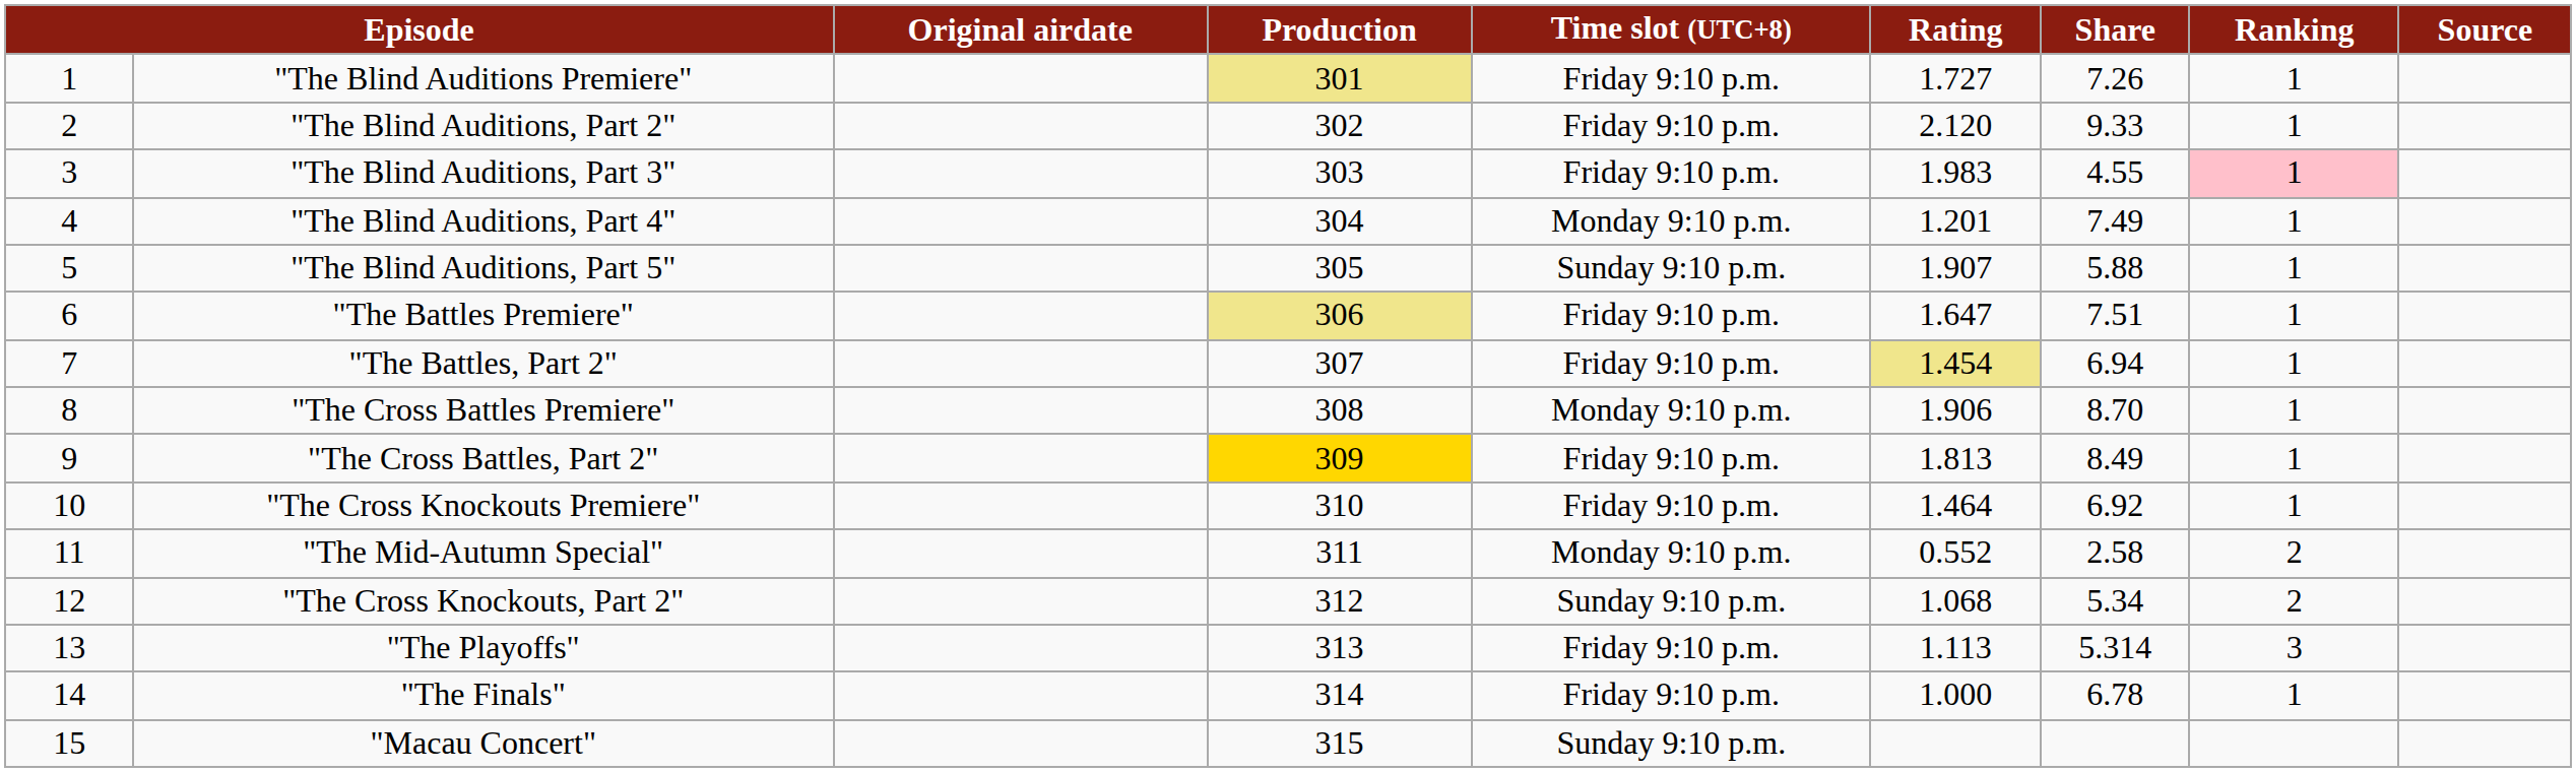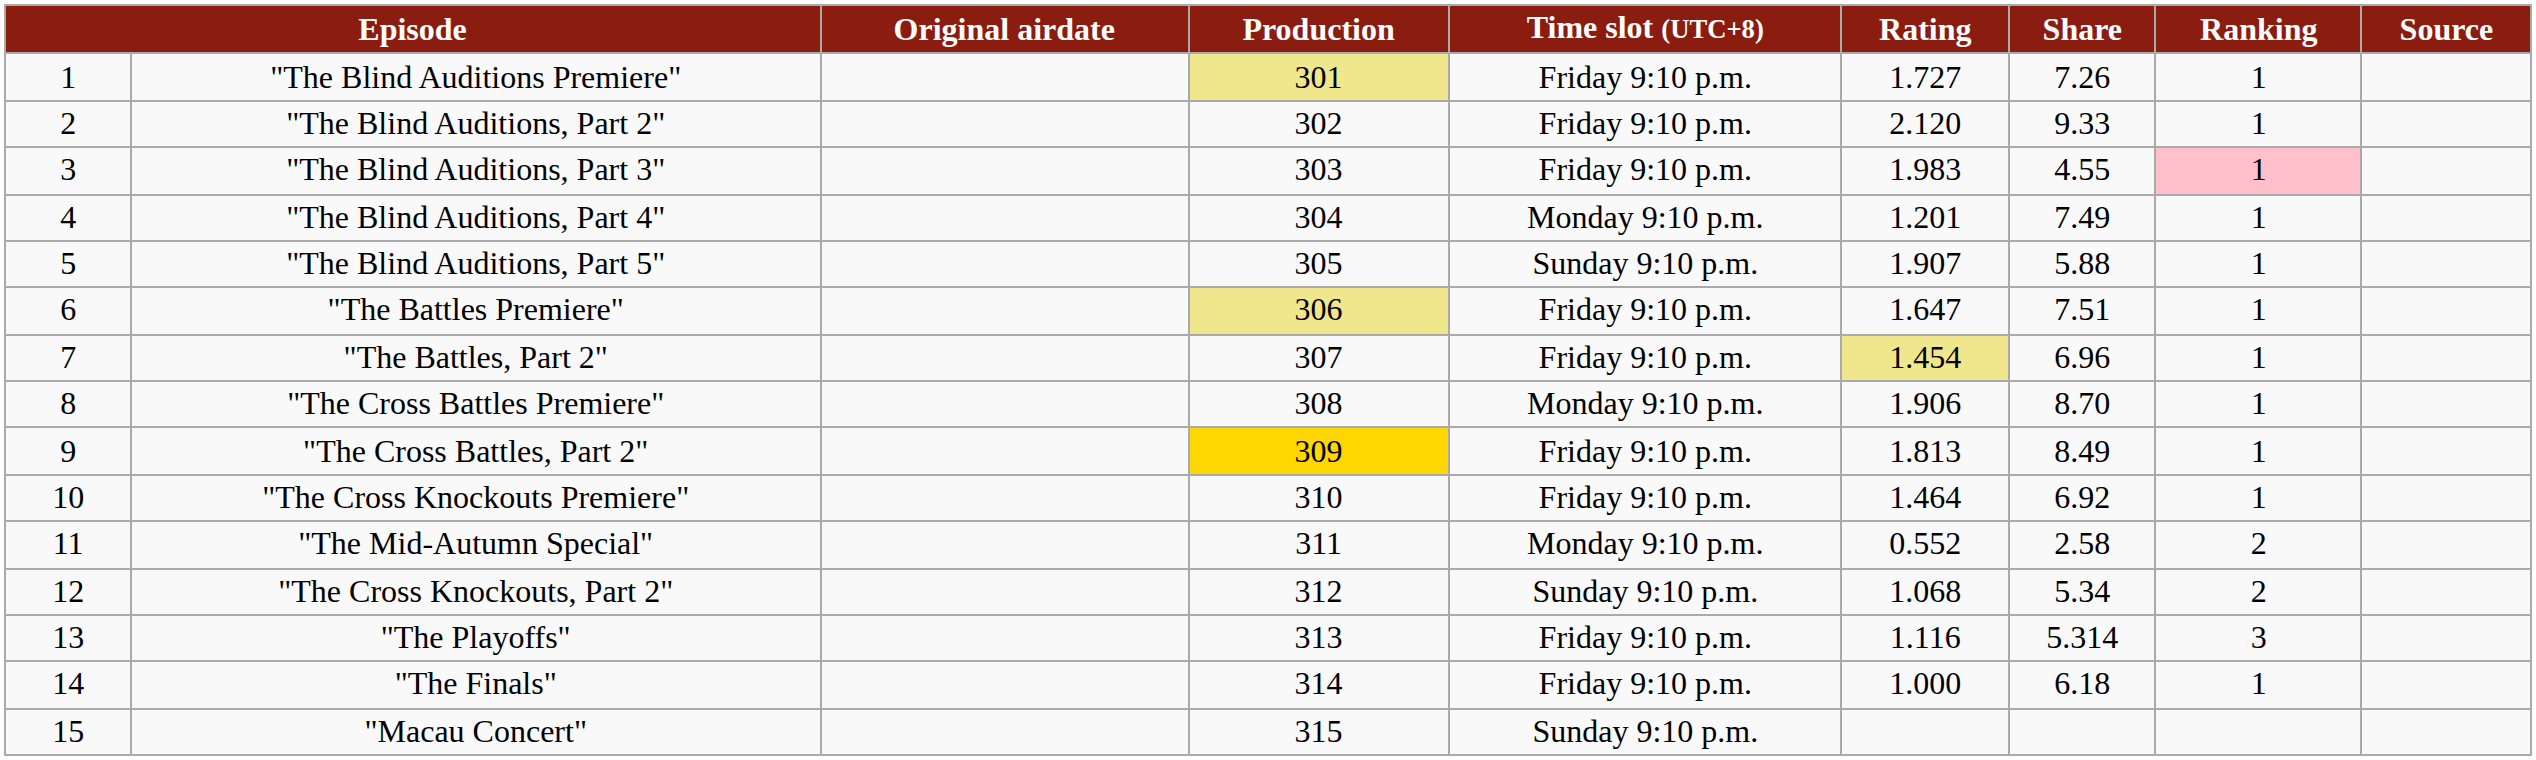"The Battles, Part 2" | Share: 6.94 -> 6.96
"The Playoffs" | Rating: 1.113 -> 1.116
"The Finals" | Share: 6.78 -> 6.18
